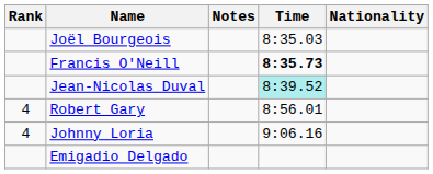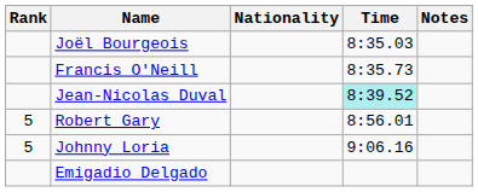columns swapped: Nationality <-> Notes
Francis O'Neill | Time: bold -> normal
Robert Gary | Rank: 4 -> 5
Johnny Loria | Rank: 4 -> 5
